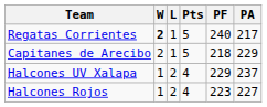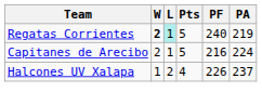Regatas Corrientes | L: no background -> paleturquoise background
Regatas Corrientes | PA: 217 -> 219
Capitanes de Arecibo | PF: 218 -> 216
Capitanes de Arecibo | PA: 229 -> 224
Halcones UV Xalapa | PF: 229 -> 226
- row: Halcones Rojos | 1 | 2 | 4 | 223 | 227
